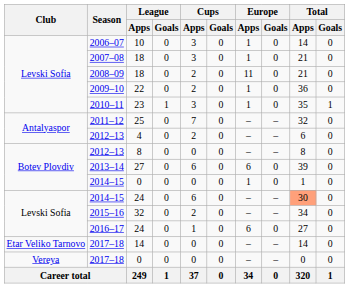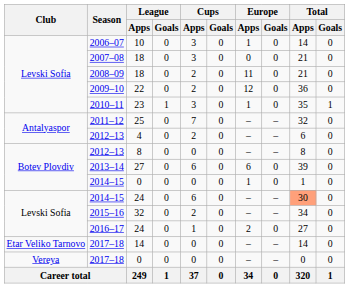2007–08 | Europe / Apps: 1 -> 0
2009–10 | Europe / Apps: 1 -> 12
2016–17 | Europe / Apps: 6 -> 2
